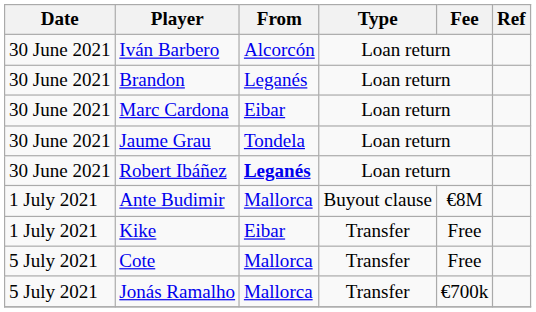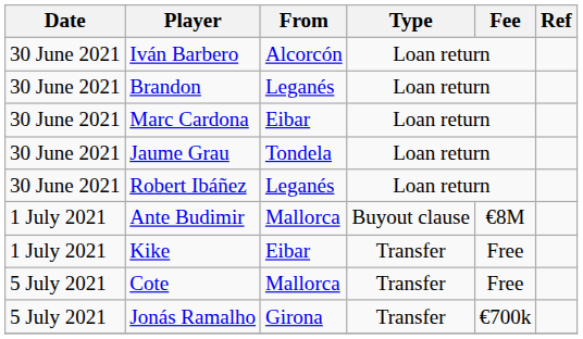Robert Ibáñez | From: bold -> normal
Jonás Ramalho | From: Mallorca -> Girona
